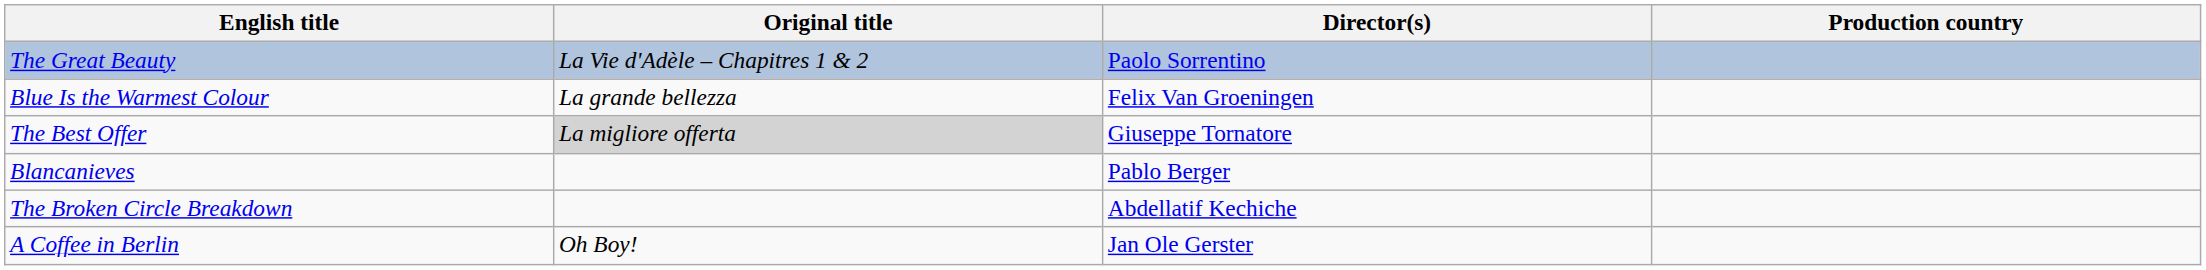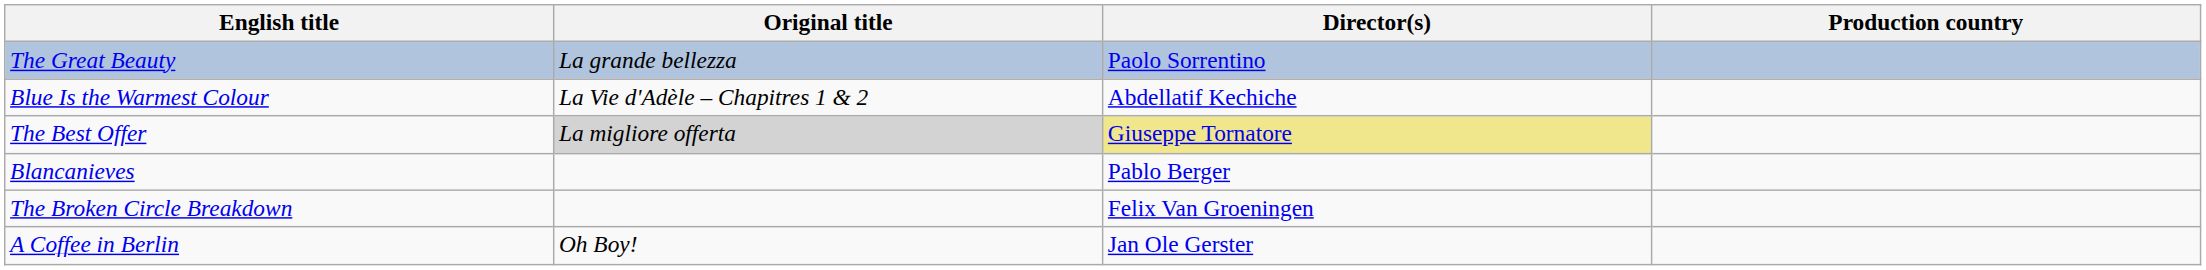The Great Beauty | Original title: La Vie d'Adèle – Chapitres 1 & 2 -> La grande bellezza
Blue Is the Warmest Colour | Original title: La grande bellezza -> La Vie d'Adèle – Chapitres 1 & 2
Blue Is the Warmest Colour | Director(s): Felix Van Groeningen -> Abdellatif Kechiche
The Best Offer | Director(s): no background -> khaki background
The Broken Circle Breakdown | Director(s): Abdellatif Kechiche -> Felix Van Groeningen
